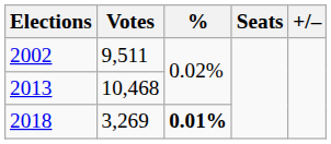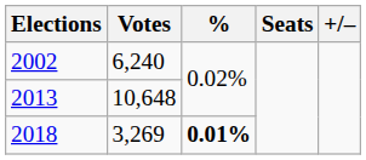2002 | Votes: 9,511 -> 6,240
2013 | Votes: 10,468 -> 10,648
